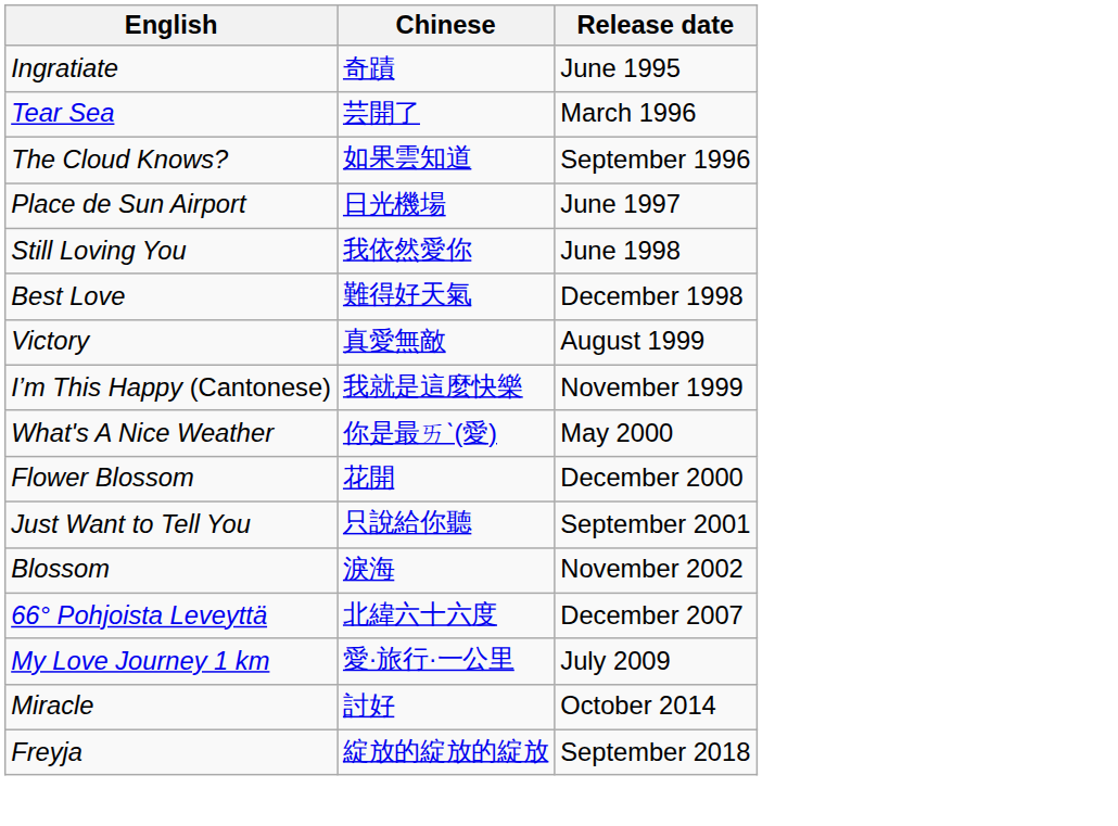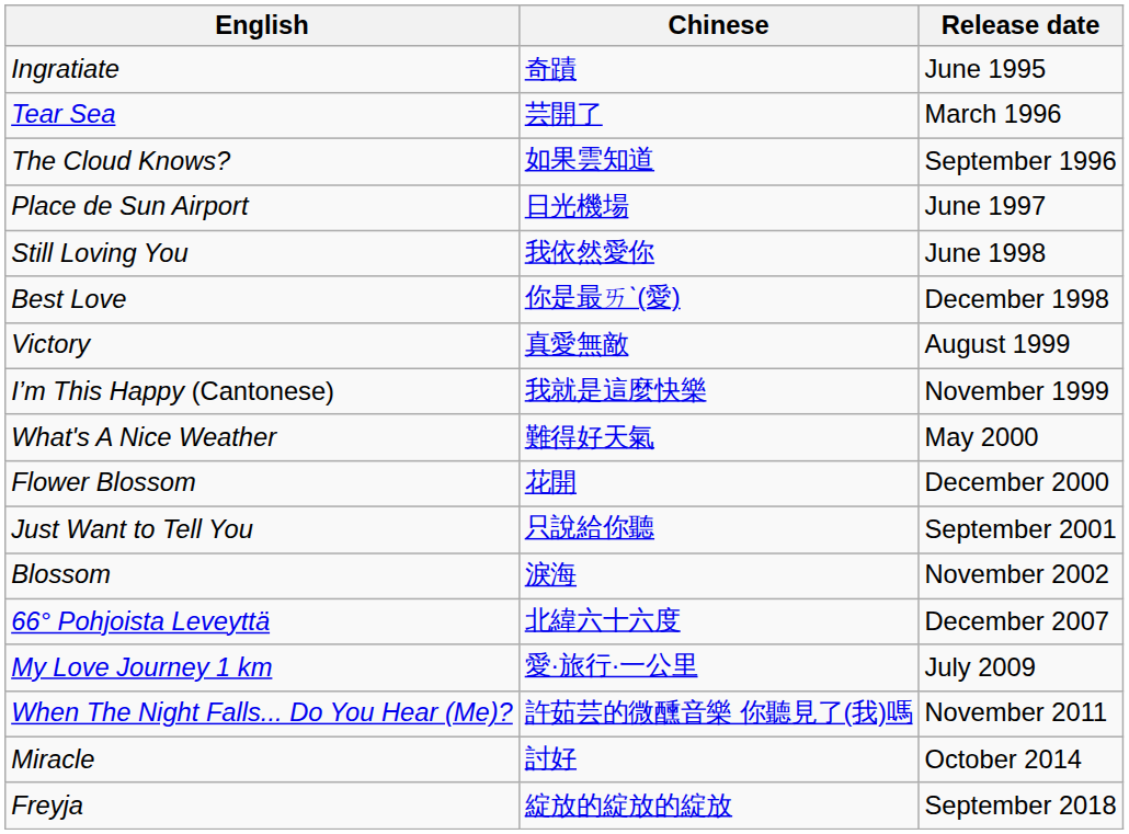Best Love | Chinese: 難得好天氣 -> 你是最ㄞˋ(愛)
What's A Nice Weather | Chinese: 你是最ㄞˋ(愛) -> 難得好天氣
+ row: When The Night Falls... Do You Hear (Me)? | 許茹芸的微醺音樂 你聽見了(我)嗎 | November 2011
